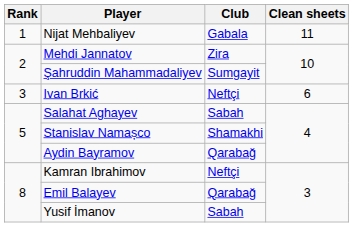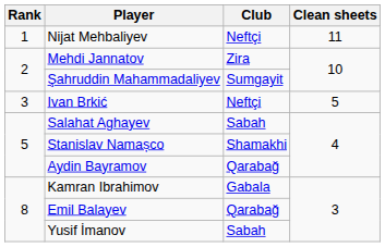Nijat Mehbaliyev | Club: Gabala -> Neftçi
Ivan Brkić | Clean sheets: 6 -> 5
Kamran Ibrahimov | Club: Neftçi -> Gabala
